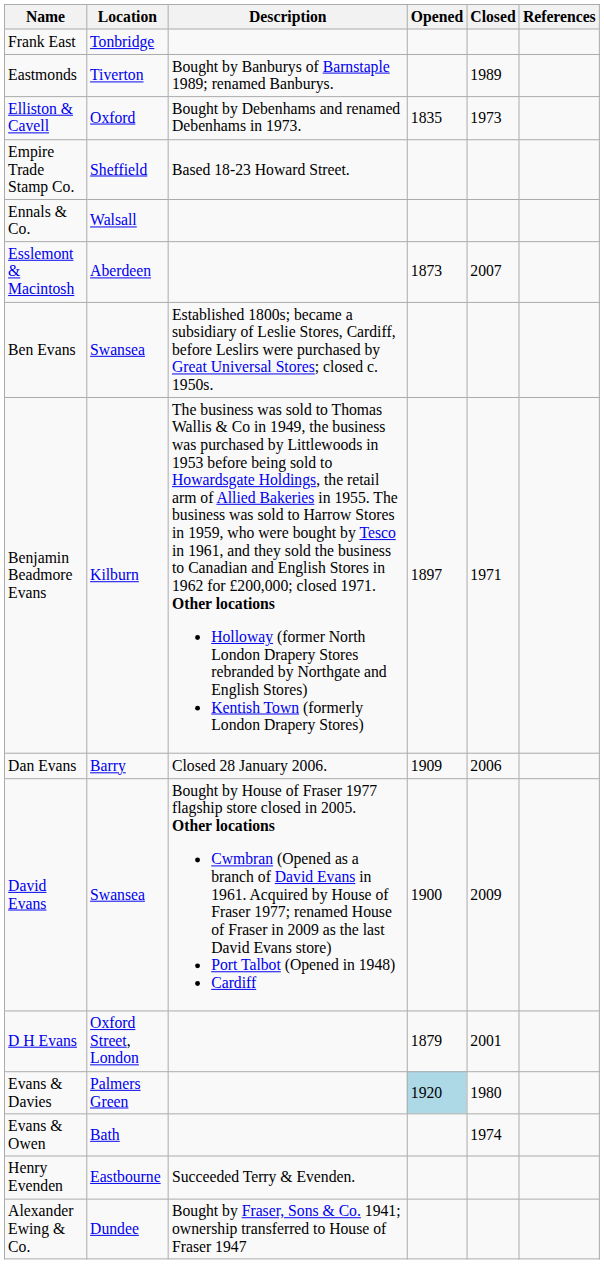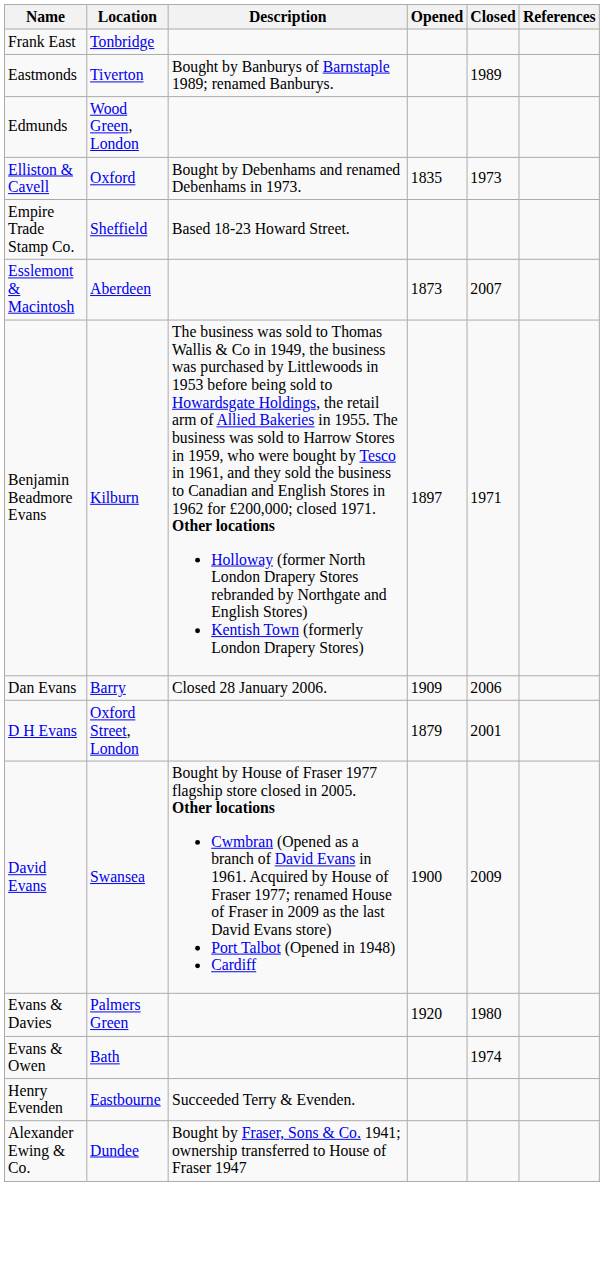+ row: Edmunds | Wood Green, London
- row: Ennals & Co. | Walsall
- row: Ben Evans | Swansea | Established 1800s; became a subsidiary of Leslie Stores, Cardiff, before Leslirs were purchased by Great Universal Stores; closed c. 1950s.
rows swapped: David Evans <-> D H Evans
Evans & Davies | Opened: lightblue background -> no background
